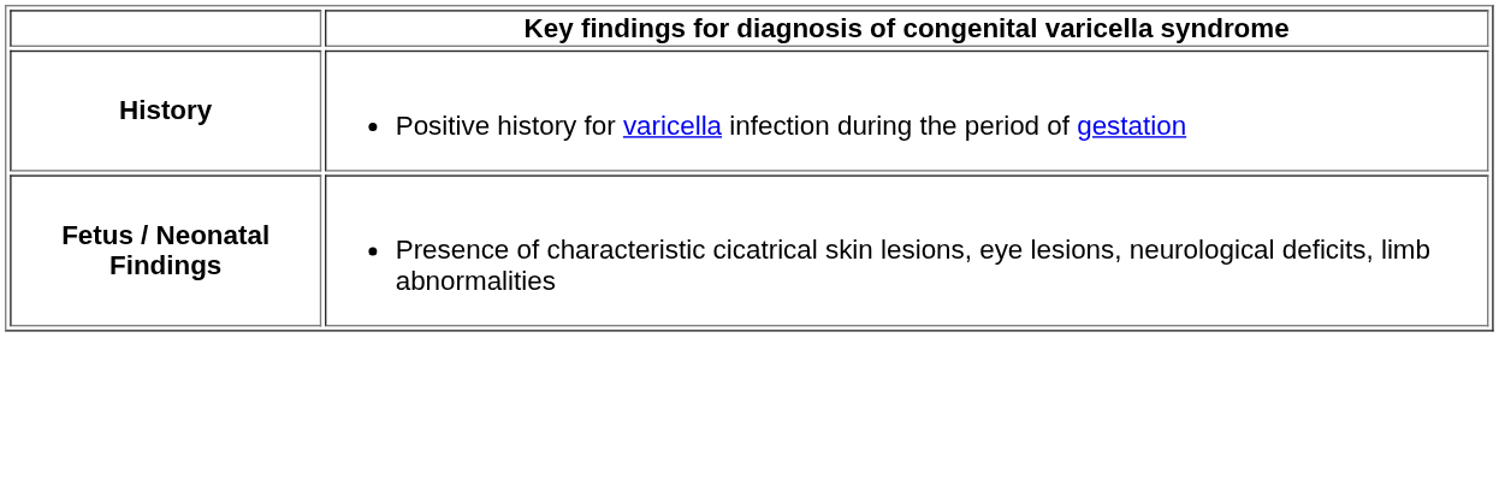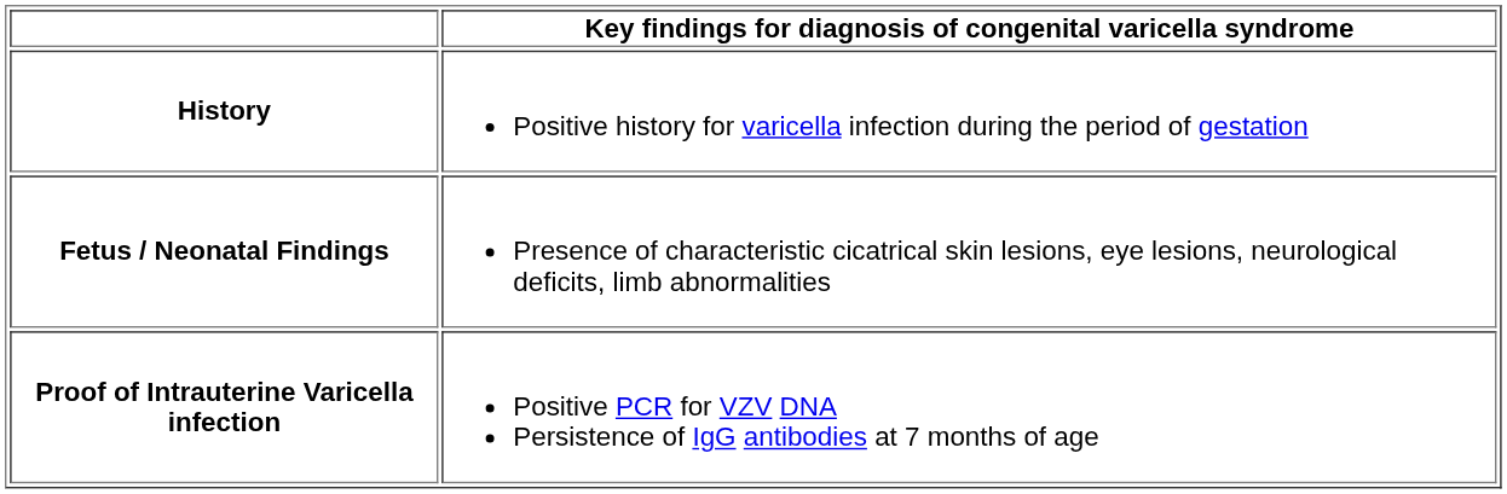+ row: Proof of Intrauterine Varicella infection | Positive PCR for VZV DNA Persistence of IgG antibodies at 7 months of age
